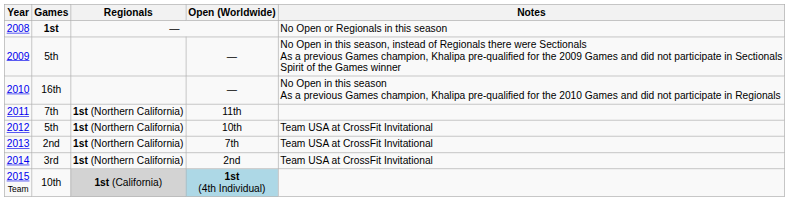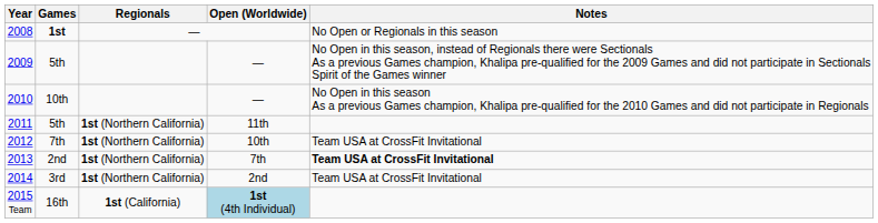2010 | Games: 16th -> 10th
2011 | Games: 7th -> 5th
2012 | Games: 5th -> 7th
2013 | Notes: normal -> bold
2015 Team | Games: 10th -> 16th
2015 Team | Regionals: lightgrey background -> no background
